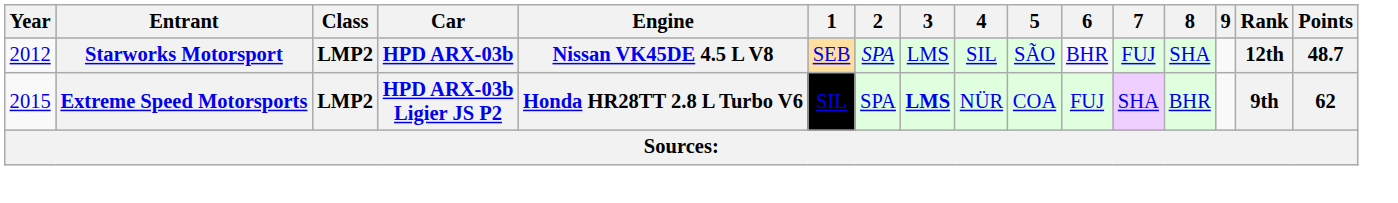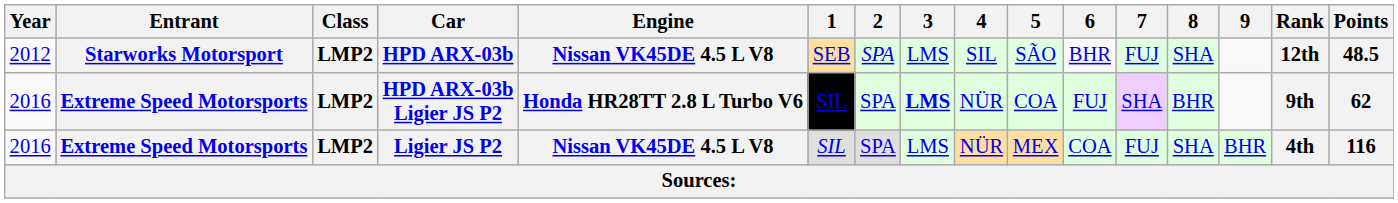HPD ARX-03b | Points: 48.7 -> 48.5
HPD ARX-03b Ligier JS P2 | Year: 2015 -> 2016
+ row: 2016 | Extreme Speed Motorsports | LMP2 | Ligier JS P2 | Nissan VK45DE 4.5 L V8 | SIL | SPA | LMS | NÜR | MEX | COA | FUJ | SHA | BHR | 4th | 116
